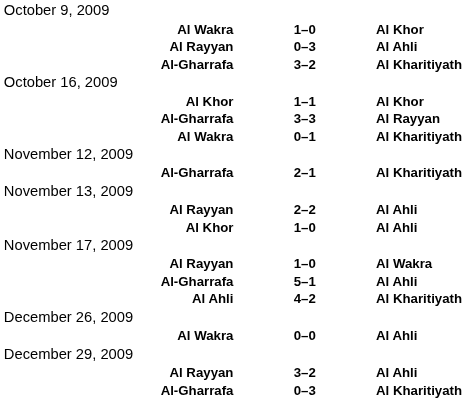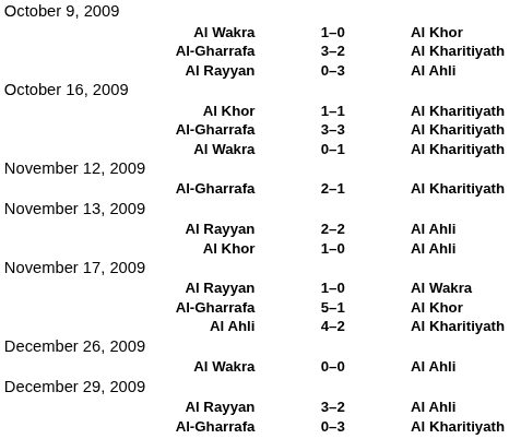rows swapped: Al-Gharrafa / 3–2 <-> Al Rayyan / 0–3
Al Khor / 1–1 | column 3: Al Khor -> Al Kharitiyath
Al-Gharrafa / 3–3 | column 3: Al Rayyan -> Al Kharitiyath
Al-Gharrafa / 5–1 | column 3: Al Ahli -> Al Khor
